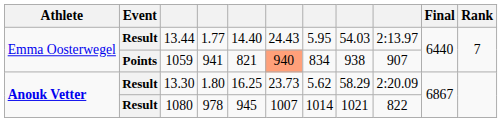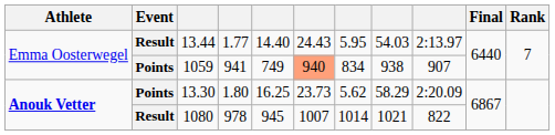1059 | column 5: 821 -> 749
13.30 | Event: Result -> Points
